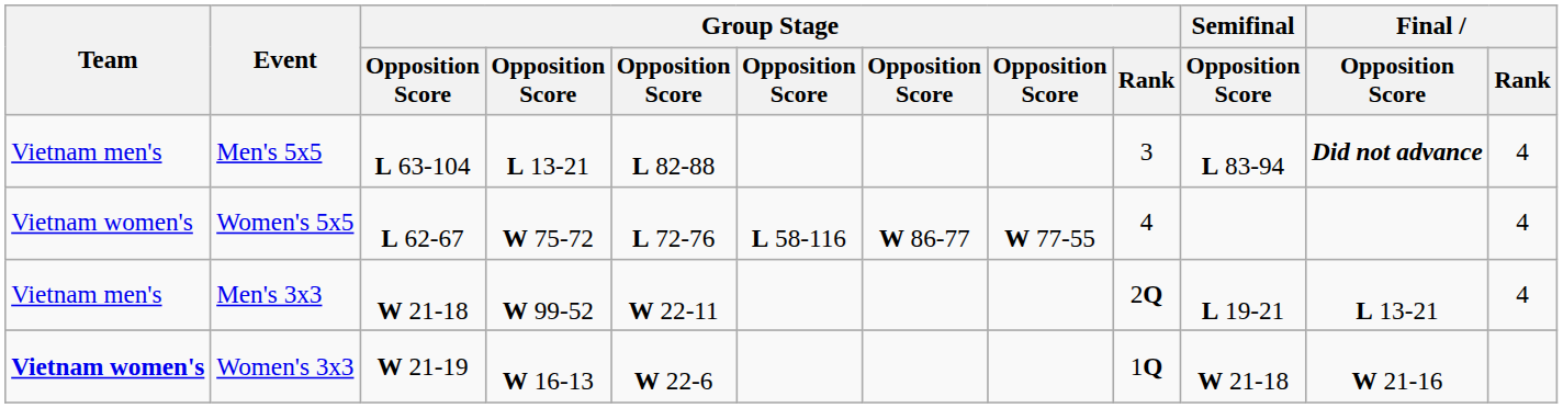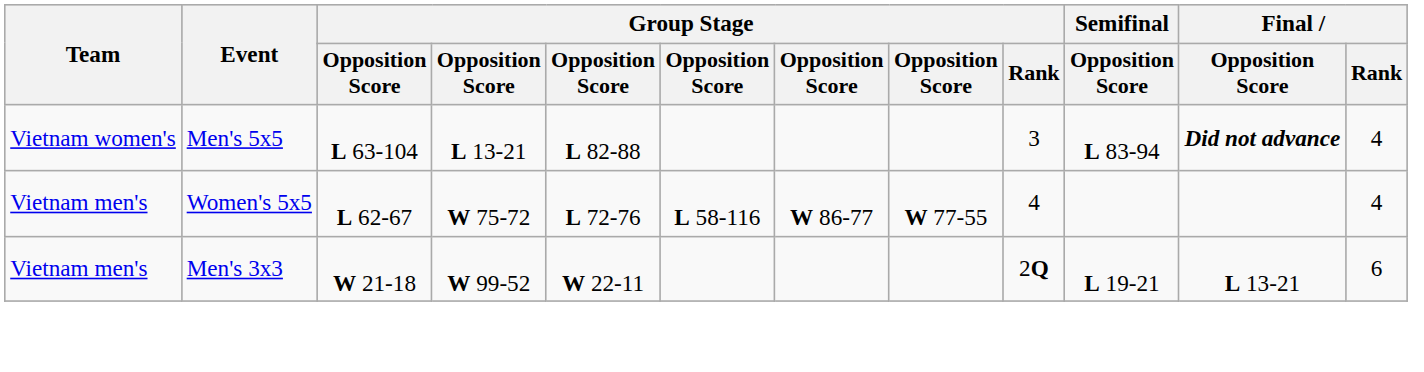Men's 5x5 | Team: Vietnam men's -> Vietnam women's
Women's 5x5 | Team: Vietnam women's -> Vietnam men's
Men's 3x3 | Final / Rank: 4 -> 6
- row: Vietnam women's | Women's 3x3 | W 21-19 | W 16-13 | W 22-6 | 1Q | W 21-18 | W 21-16
